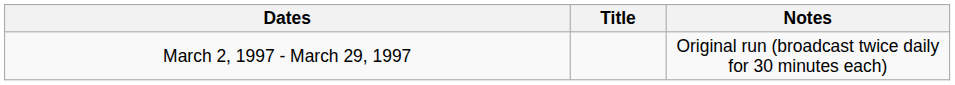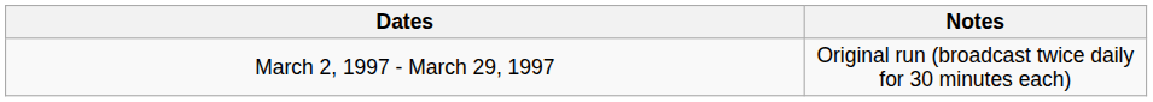- column: Title
